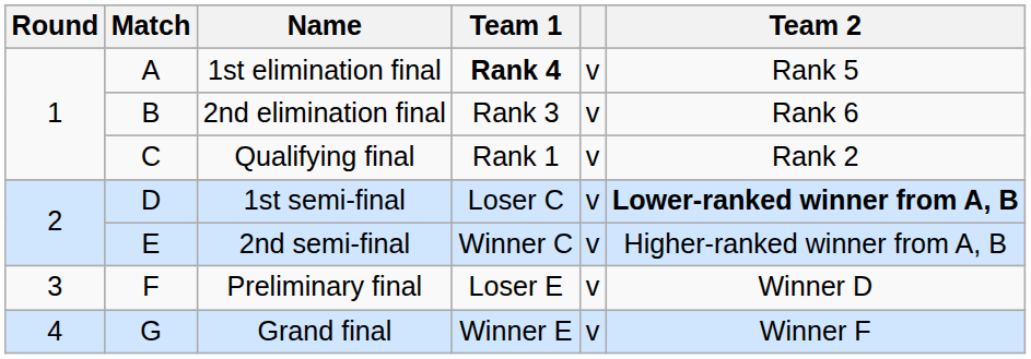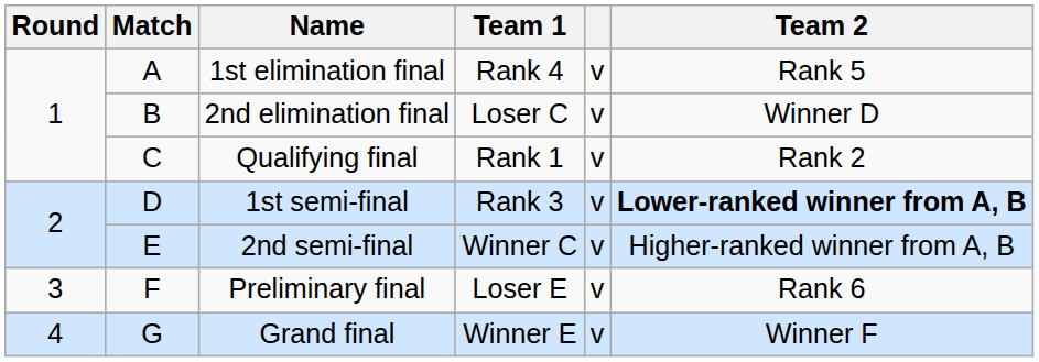1st elimination final | Team 1: bold -> normal
2nd elimination final | Team 1: Rank 3 -> Loser C
2nd elimination final | Team 2: Rank 6 -> Winner D
1st semi-final | Team 1: Loser C -> Rank 3
Preliminary final | Team 2: Winner D -> Rank 6
